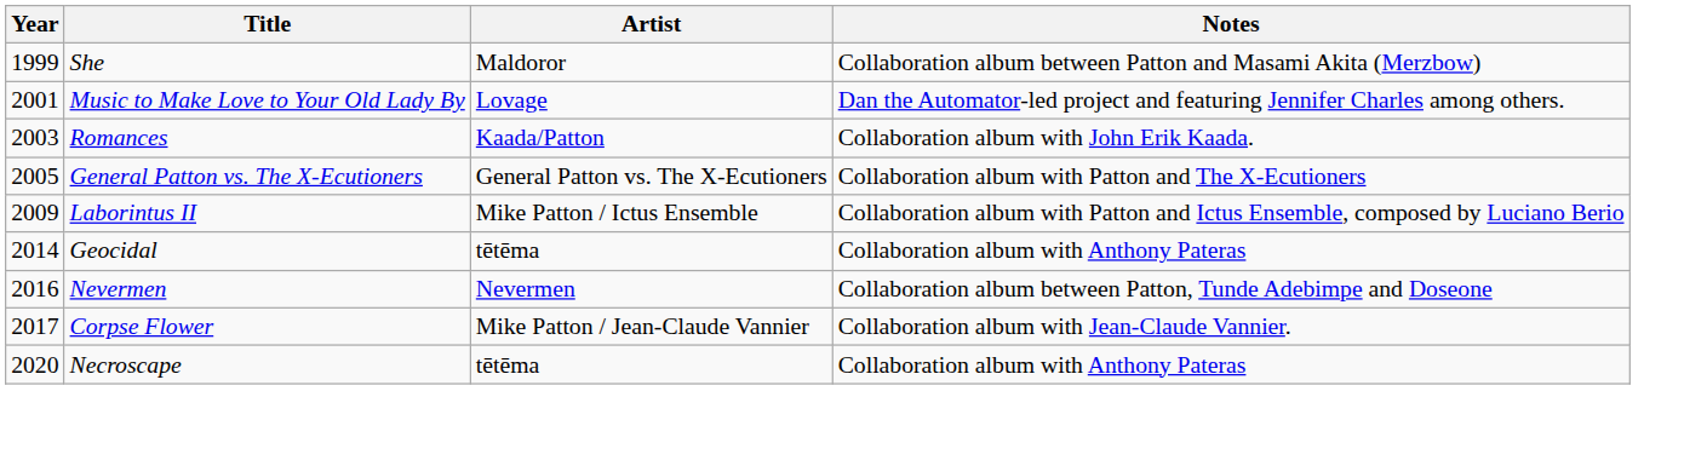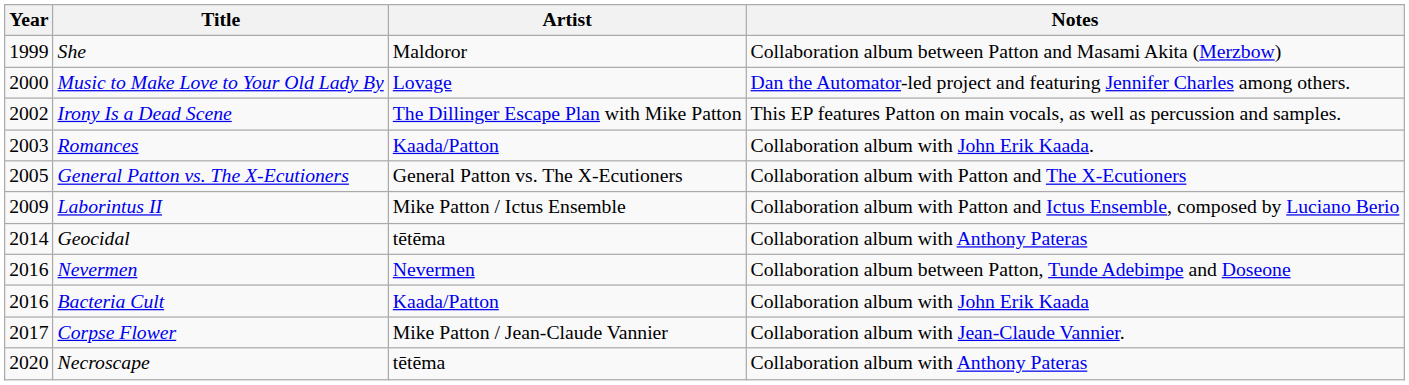Music to Make Love to Your Old Lady By | Year: 2001 -> 2000
+ row: 2002 | Irony Is a Dead Scene | The Dillinger Escape Plan with Mike Patton | This EP features Patton on main vocals, as well as percussion and samples.
+ row: 2016 | Bacteria Cult | Kaada/Patton | Collaboration album with John Erik Kaada
